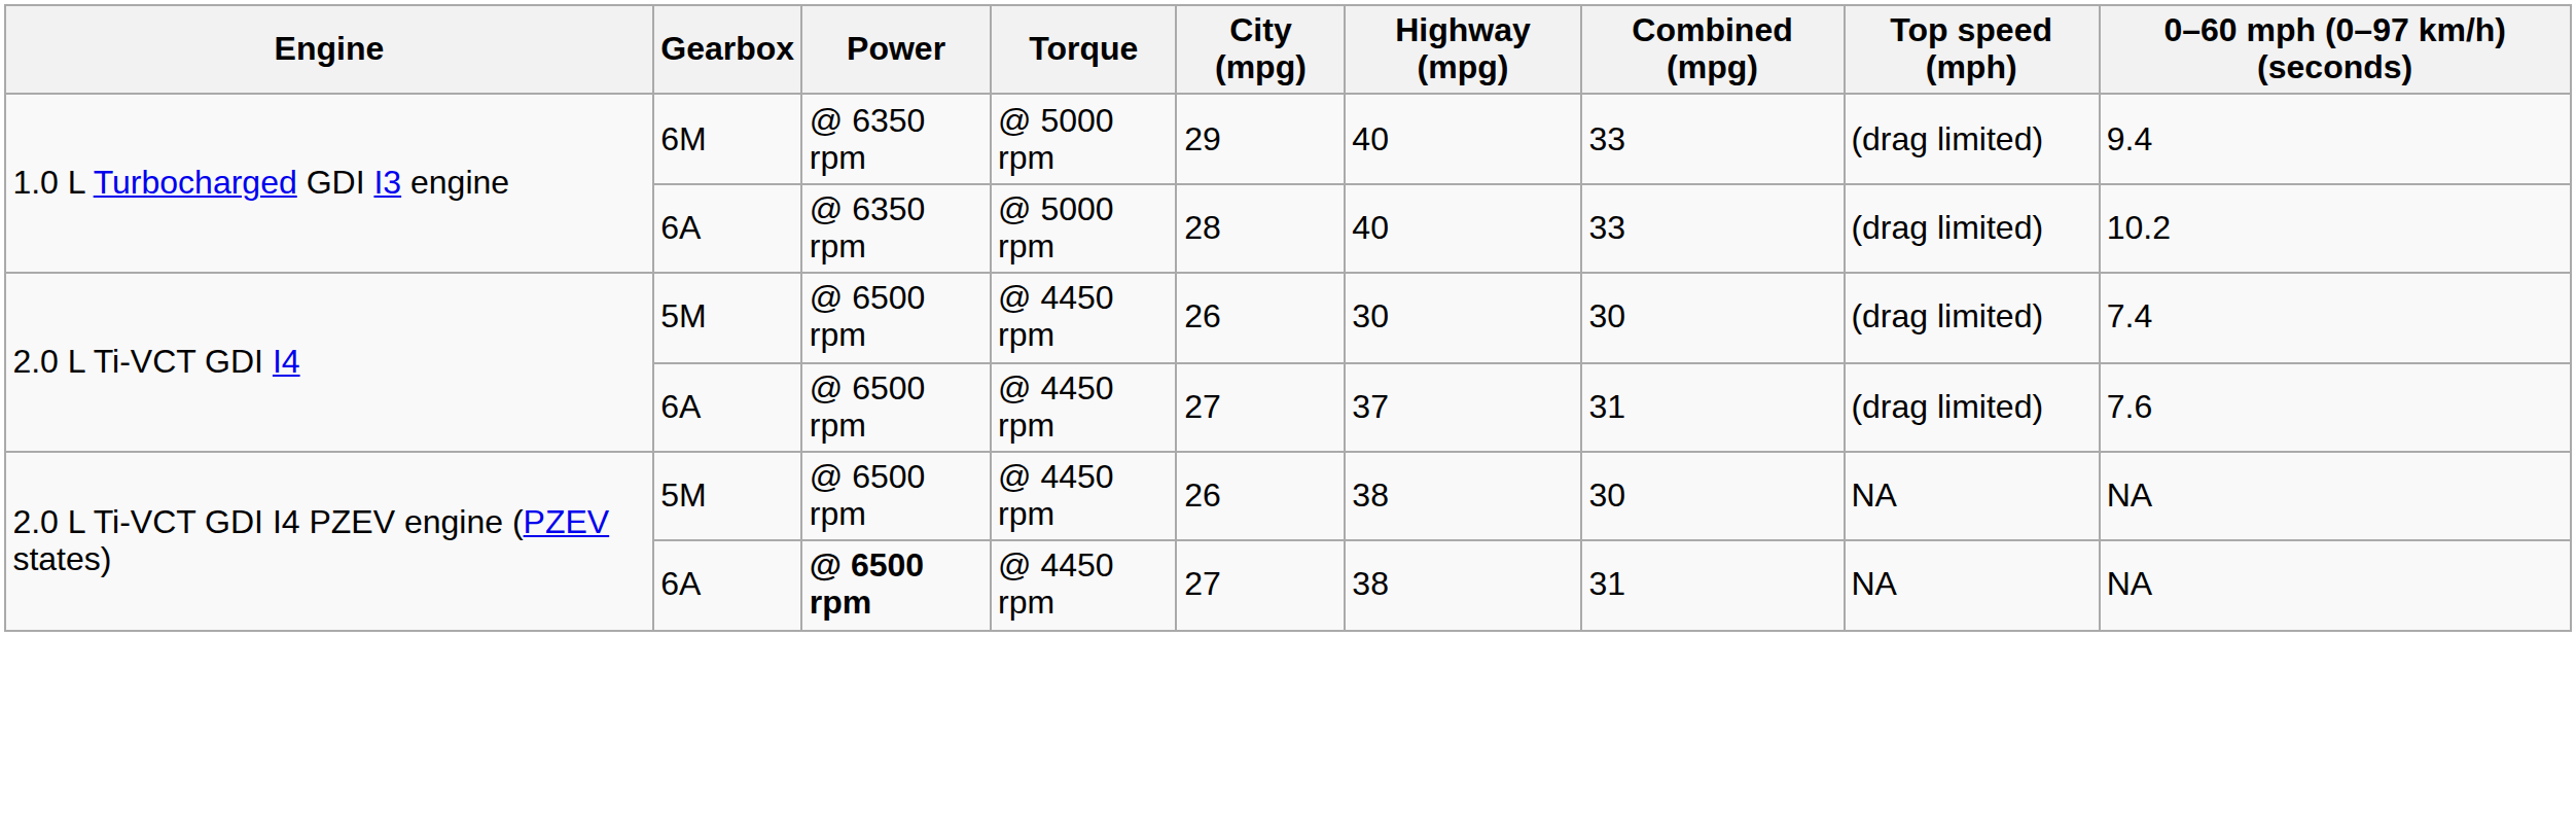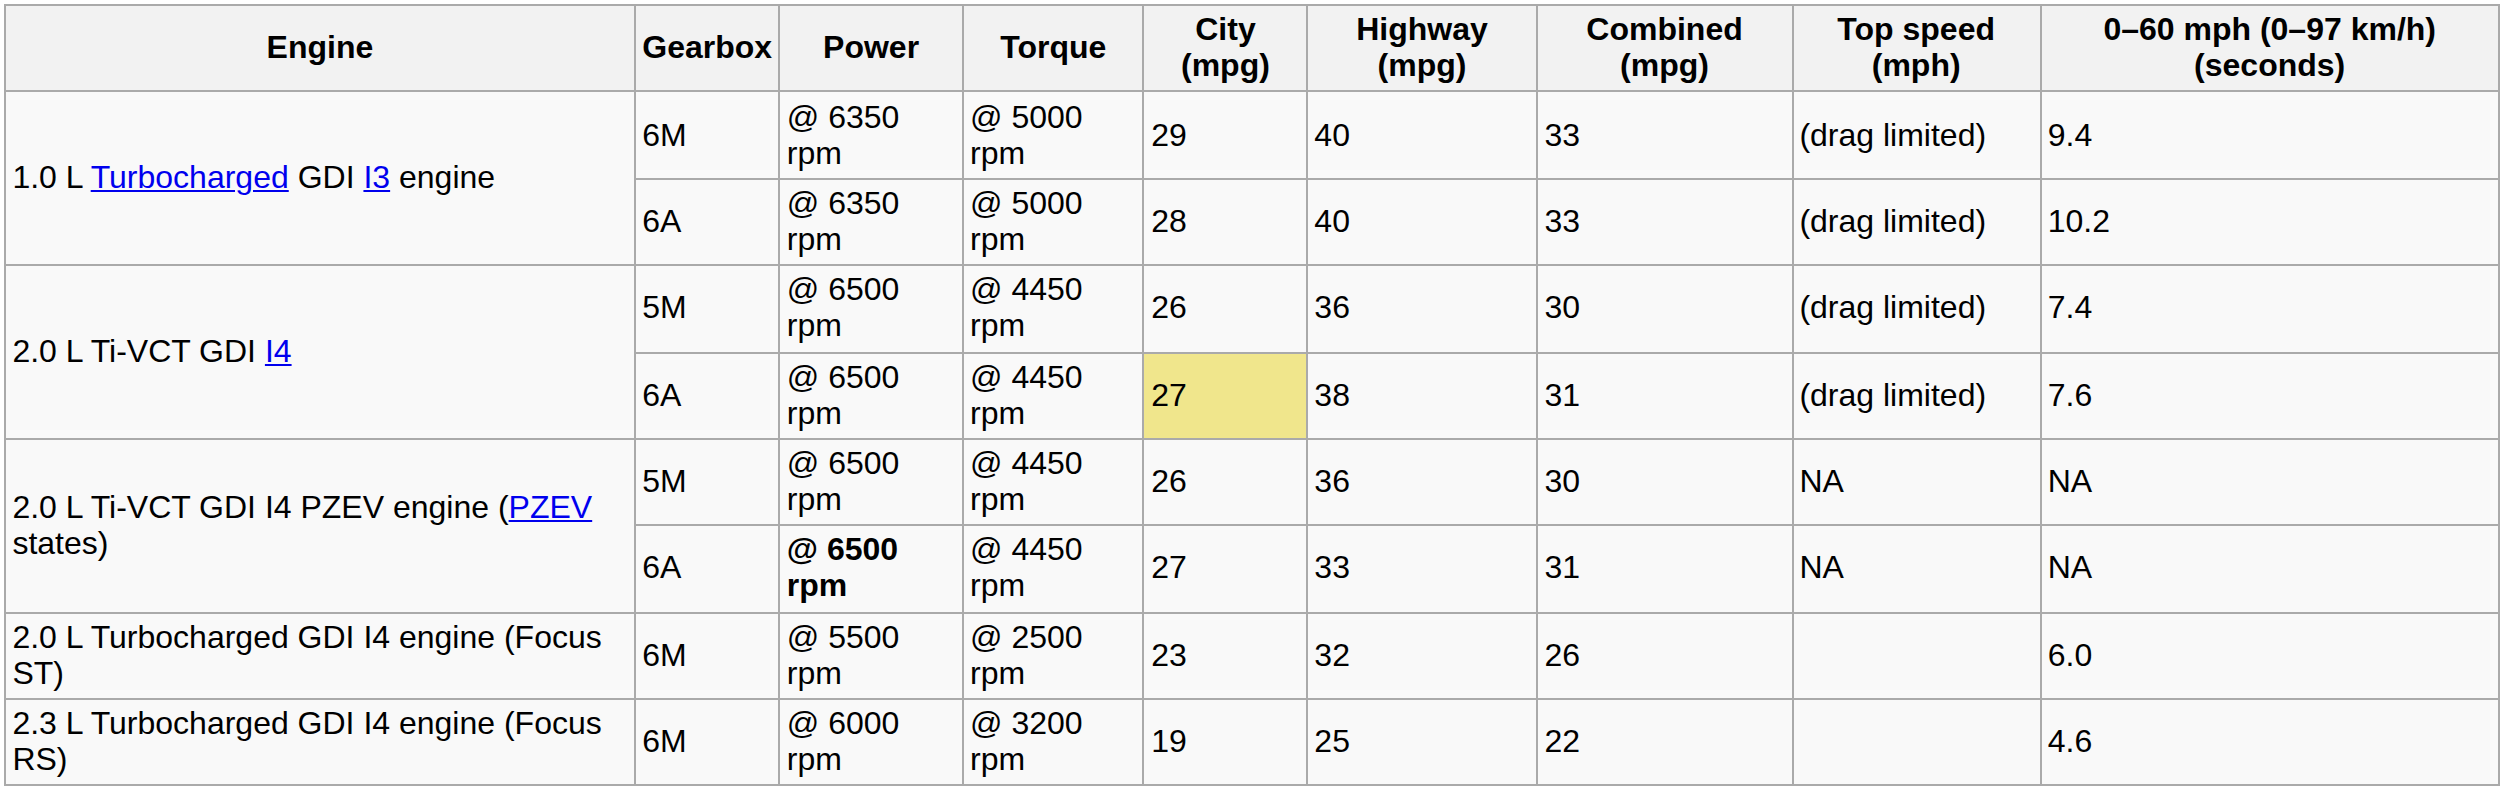2.0 L Ti-VCT GDI I4 / 5M | Highway (mpg): 30 -> 36
2.0 L Ti-VCT GDI I4 / 6A | City (mpg): no background -> khaki background
2.0 L Ti-VCT GDI I4 / 6A | Highway (mpg): 37 -> 38
2.0 L Ti-VCT GDI I4 PZEV engine (PZEV states) / 5M | Highway (mpg): 38 -> 36
2.0 L Ti-VCT GDI I4 PZEV engine (PZEV states) / 6A | Highway (mpg): 38 -> 33
+ row: 2.0 L Turbocharged GDI I4 engine (Focus ST) | 6M | @ 5500 rpm | @ 2500 rpm | 23 | 32 | 26 | 6.0
+ row: 2.3 L Turbocharged GDI I4 engine (Focus RS) | 6M | @ 6000 rpm | @ 3200 rpm | 19 | 25 | 22 | 4.6
